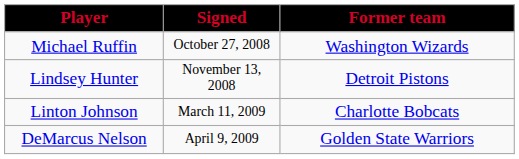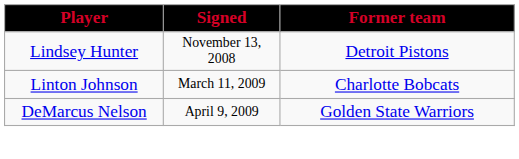- row: Michael Ruffin | October 27, 2008 | Washington Wizards
